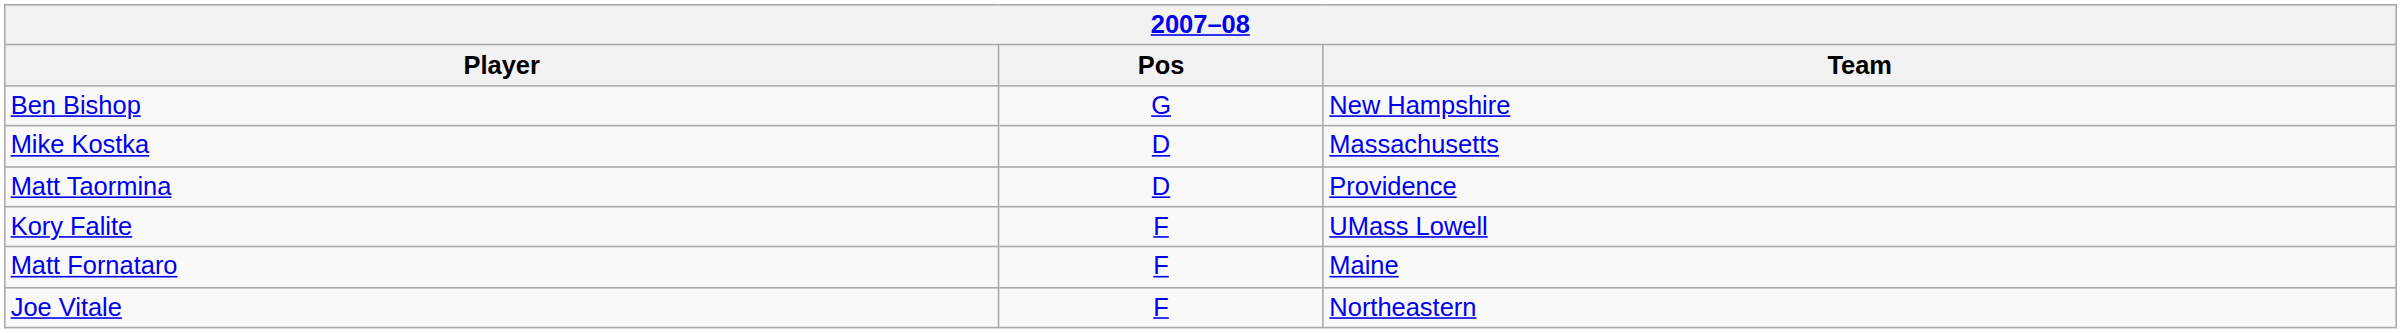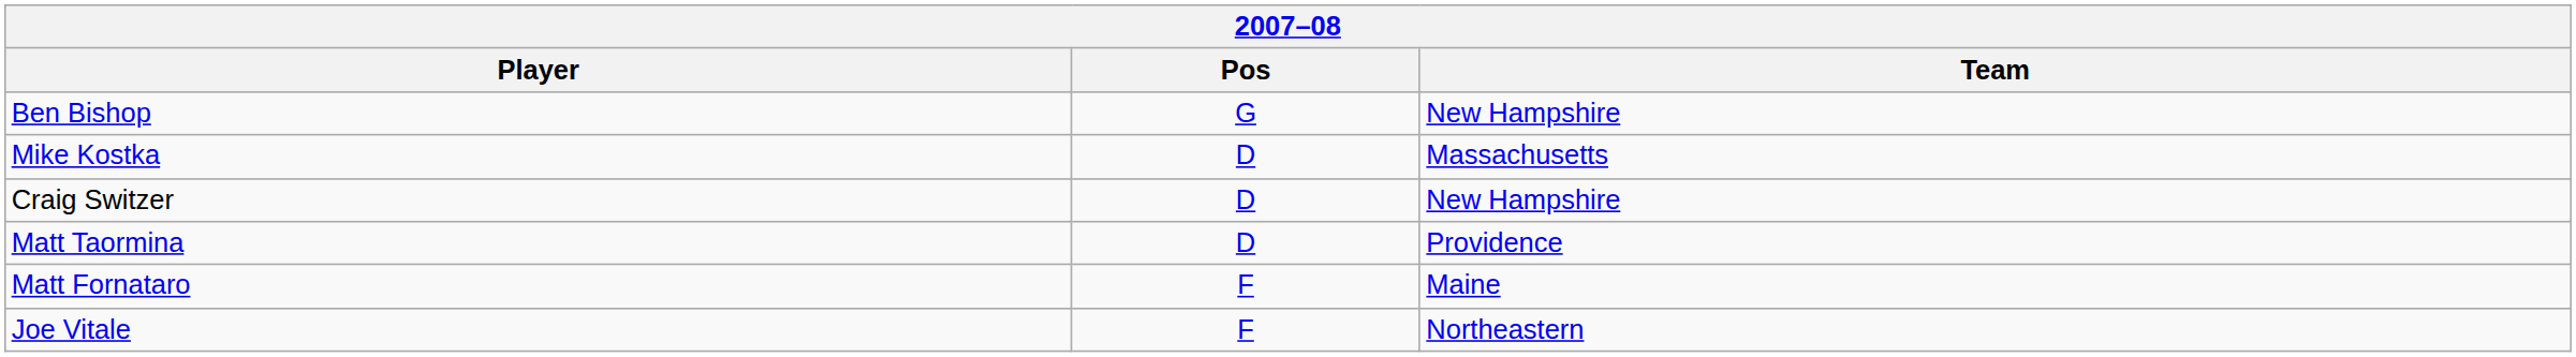+ row: Craig Switzer | D | New Hampshire
- row: Kory Falite | F | UMass Lowell
